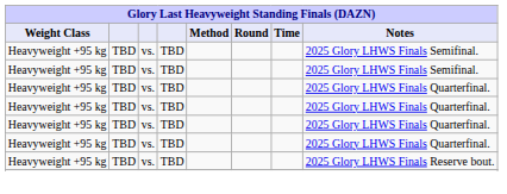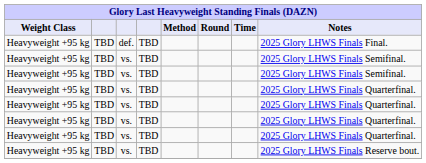+ row: Heavyweight +95 kg | TBD | def. | TBD | 2025 Glory LHWS Finals Final.
